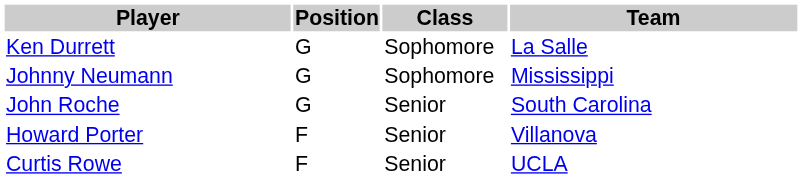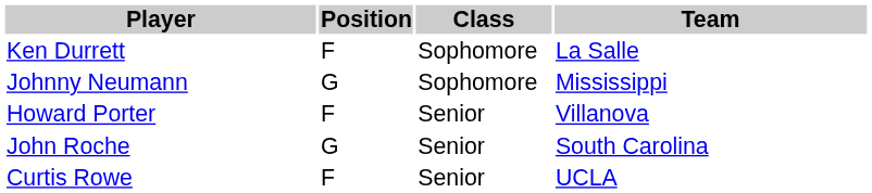Ken Durrett | Position: G -> F
rows swapped: Howard Porter <-> John Roche
